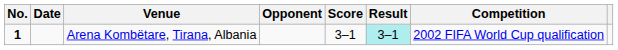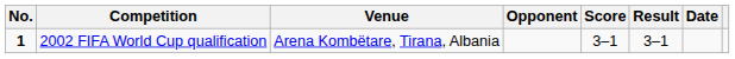columns swapped: Date <-> Competition
Arena Kombëtare, Tirana, Albania | Result: paleturquoise background -> no background
